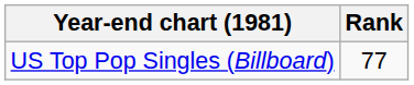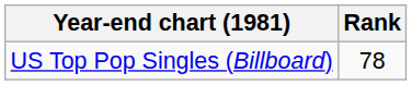US Top Pop Singles (Billboard) | Rank: 77 -> 78
